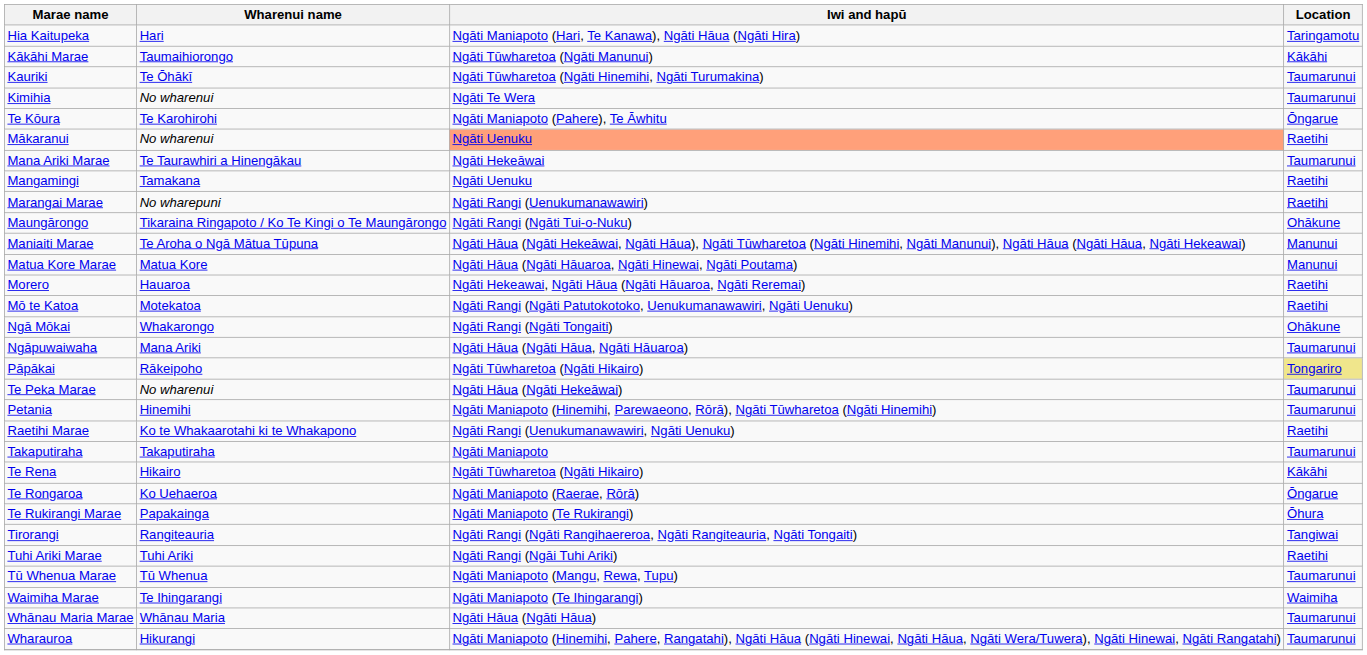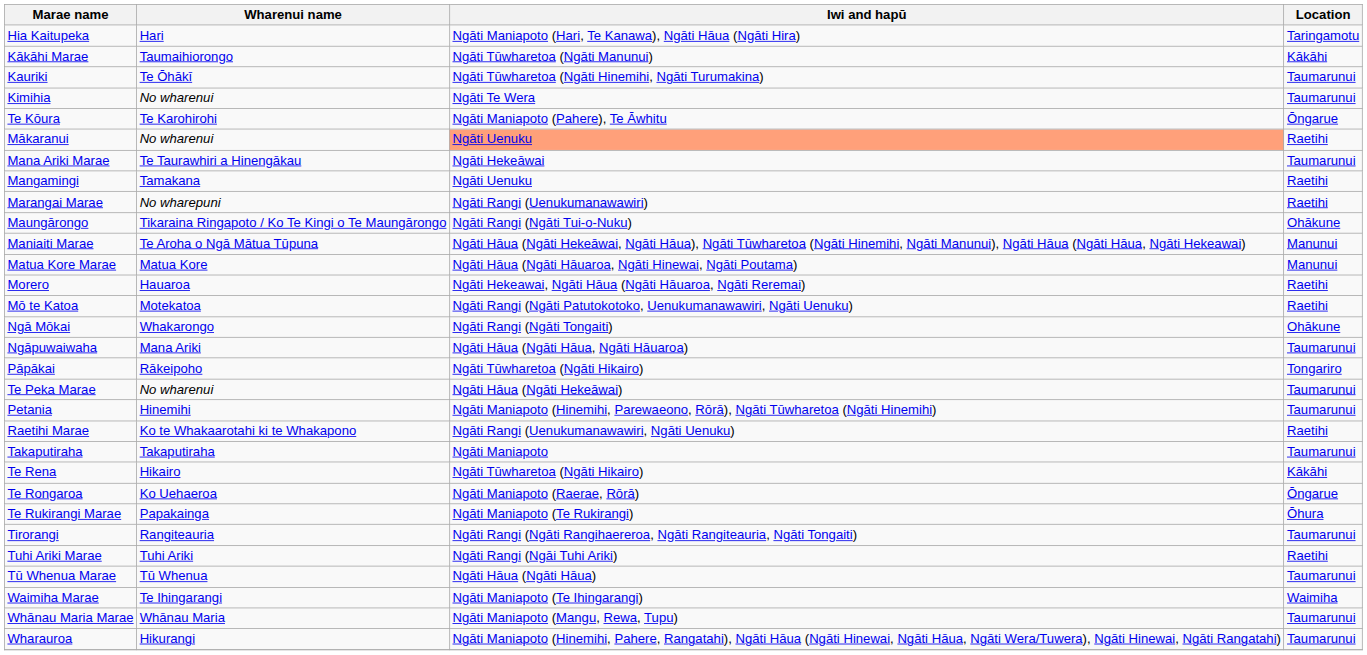Pāpākai | Location: khaki background -> no background
Tirorangi | Location: Tangiwai -> Taumarunui
Tū Whenua Marae | Iwi and hapū: Ngāti Maniapoto (Mangu, Rewa, Tupu) -> Ngāti Hāua (Ngāti Hāua)
Whānau Maria Marae | Iwi and hapū: Ngāti Hāua (Ngāti Hāua) -> Ngāti Maniapoto (Mangu, Rewa, Tupu)
